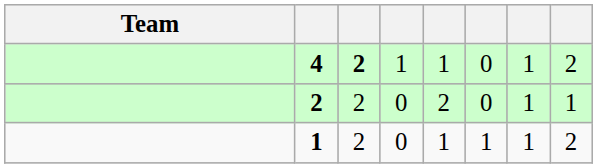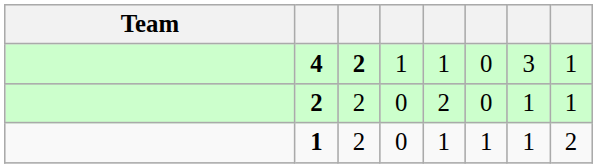4 | column 7: 1 -> 3
4 | column 8: 2 -> 1
